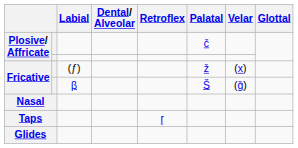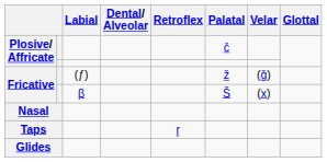Fricative / (ƒ) | Velar: (x) -> (ǧ)
Fricative / β | Velar: (ǧ) -> (x)
